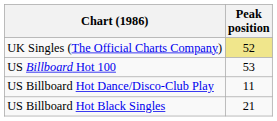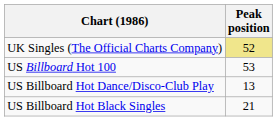US Billboard Hot Dance/Disco-Club Play | Peak position: 11 -> 13
